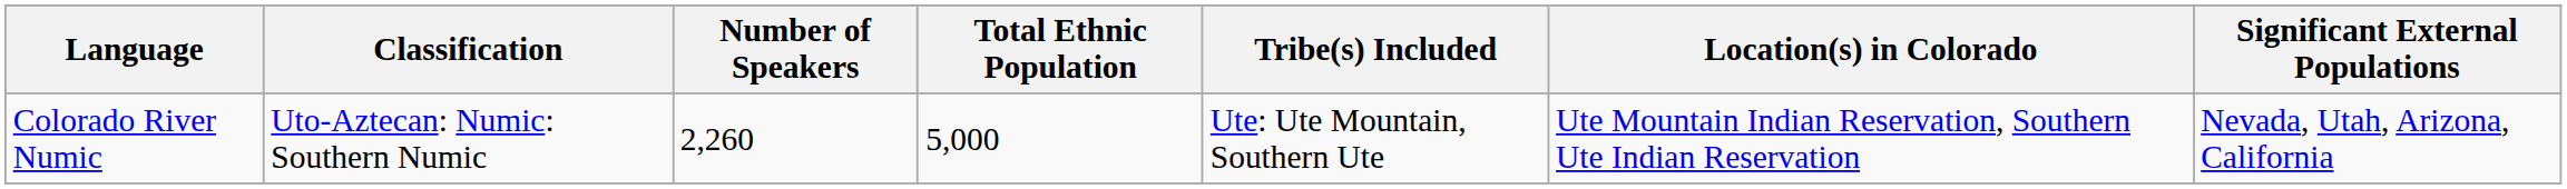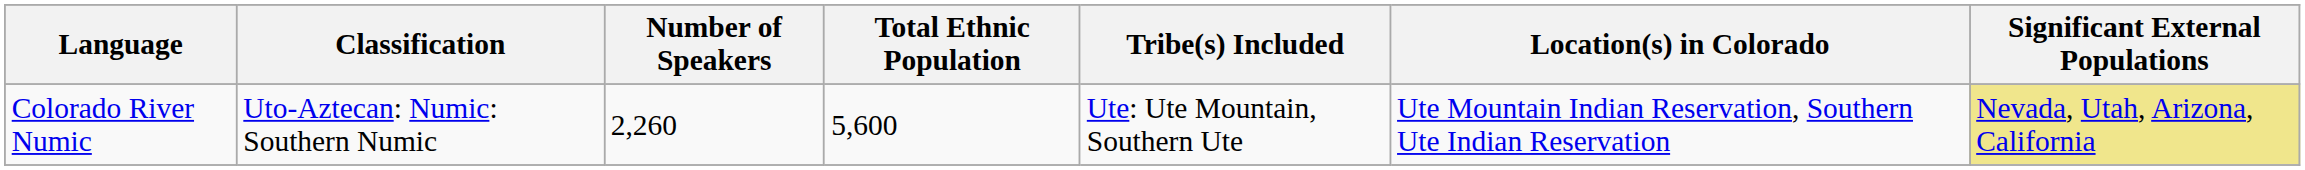Colorado River Numic | Total Ethnic Population: 5,000 -> 5,600
Colorado River Numic | Significant External Populations: no background -> khaki background
